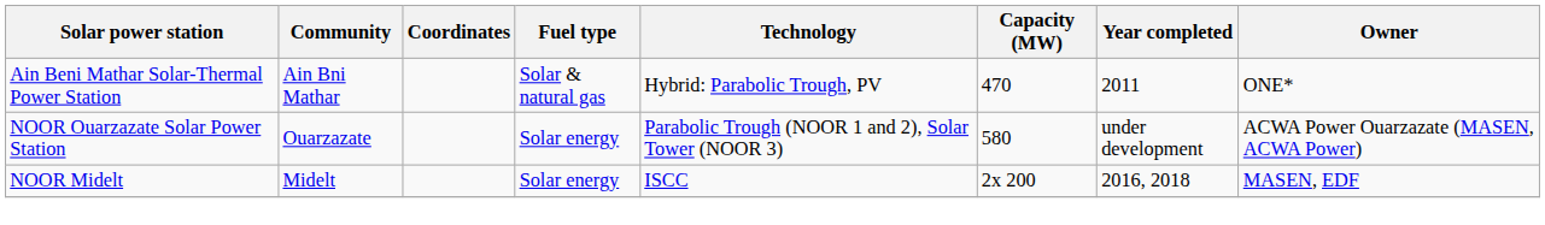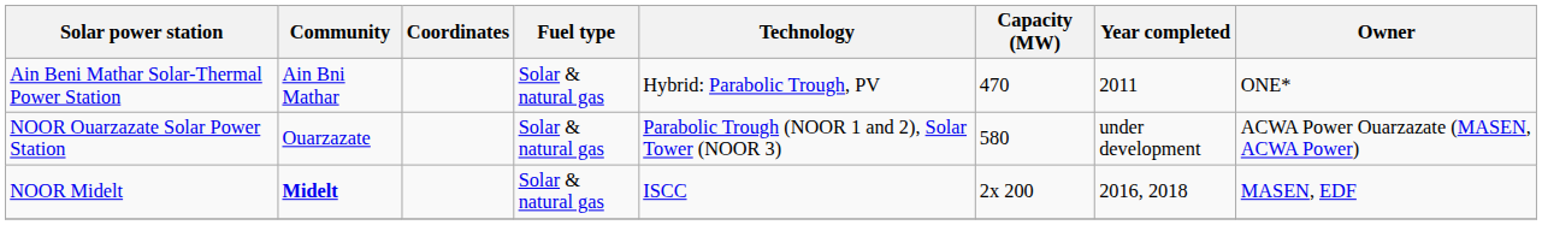NOOR Ouarzazate Solar Power Station | Fuel type: Solar energy -> Solar & natural gas
NOOR Midelt | Community: normal -> bold
NOOR Midelt | Fuel type: Solar energy -> Solar & natural gas
